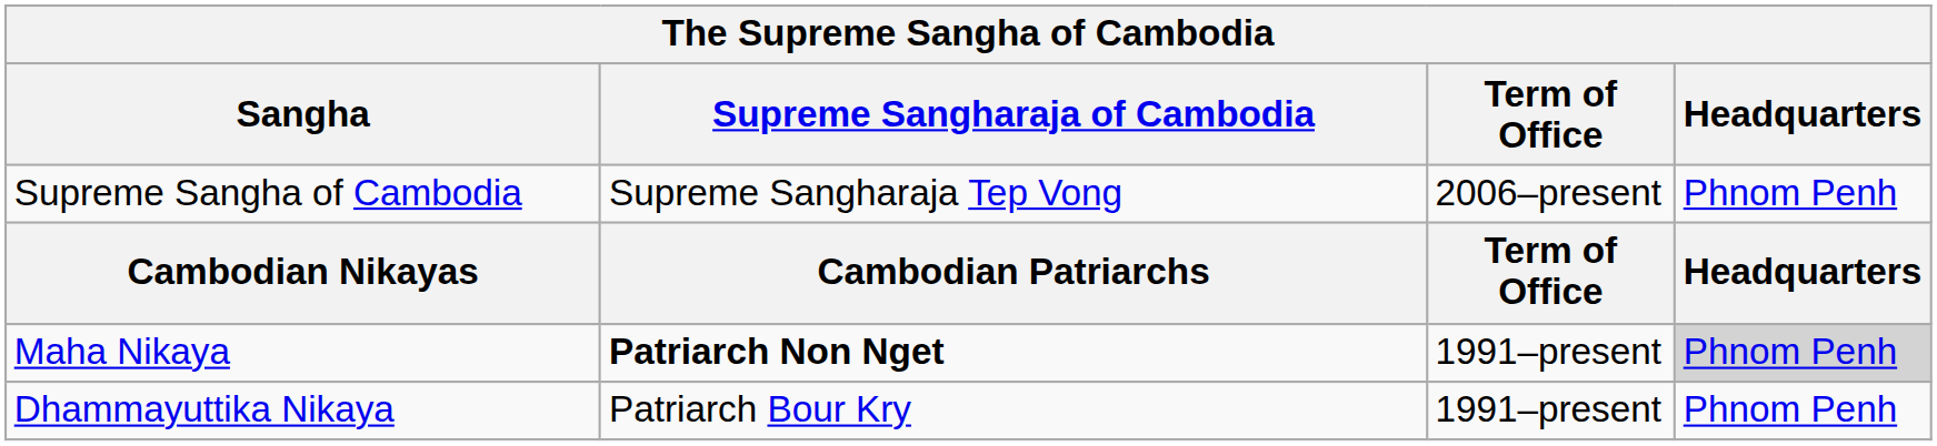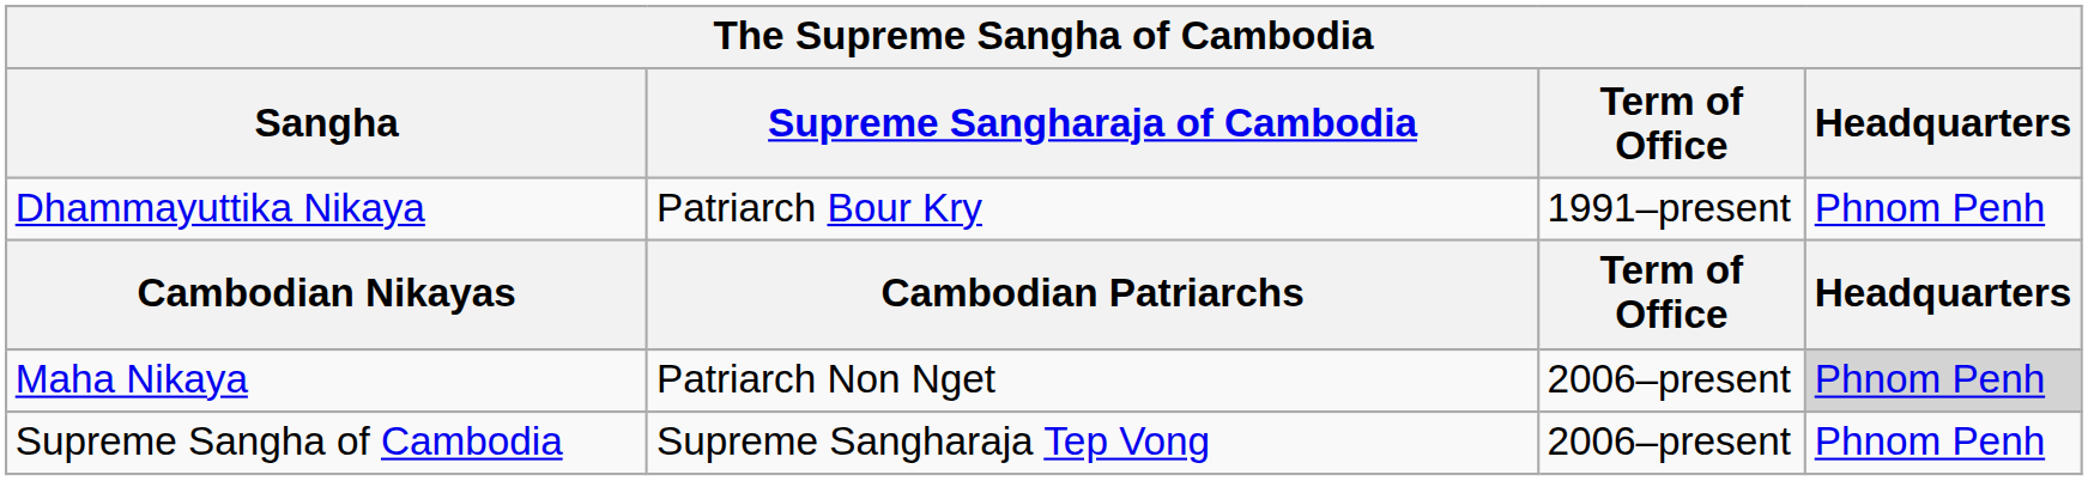rows swapped: Supreme Sangha of Cambodia <-> Dhammayuttika Nikaya
Maha Nikaya | Supreme Sangharaja of Cambodia: bold -> normal
Maha Nikaya | Term of Office: 1991–present -> 2006–present
